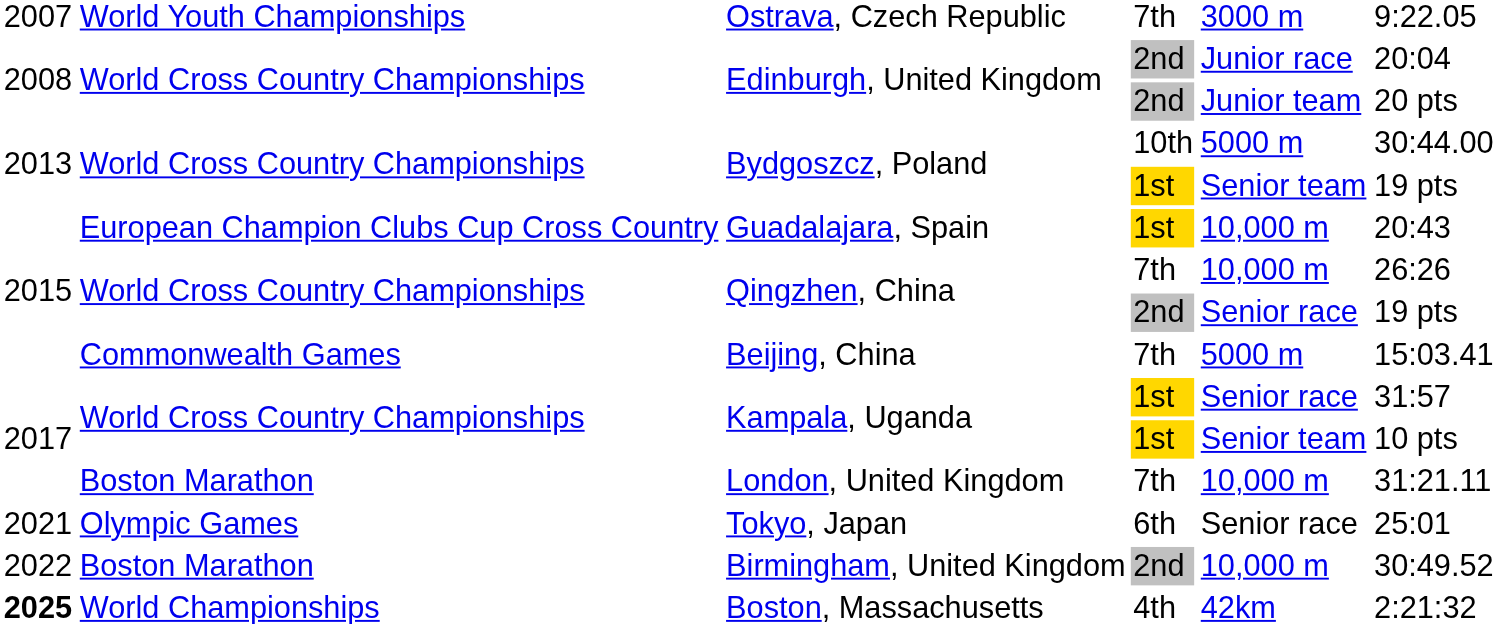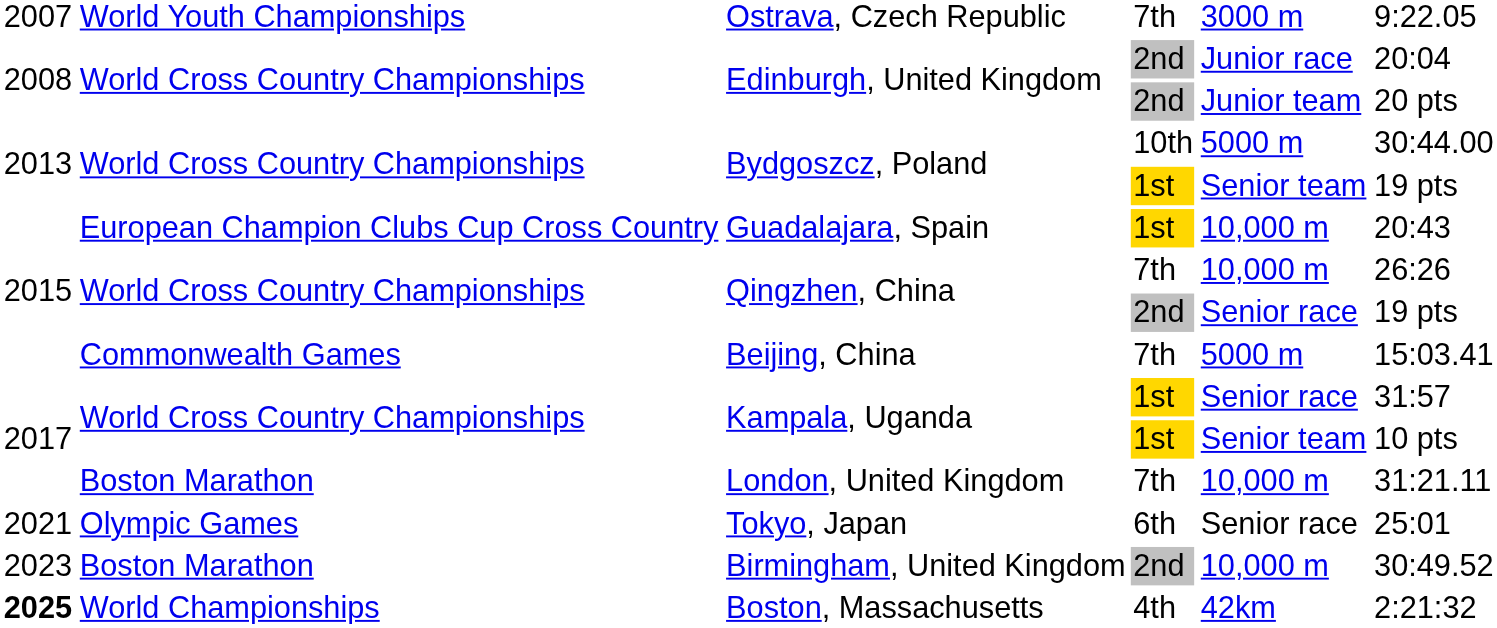Birmingham, United Kingdom | column 1: 2022 -> 2023
